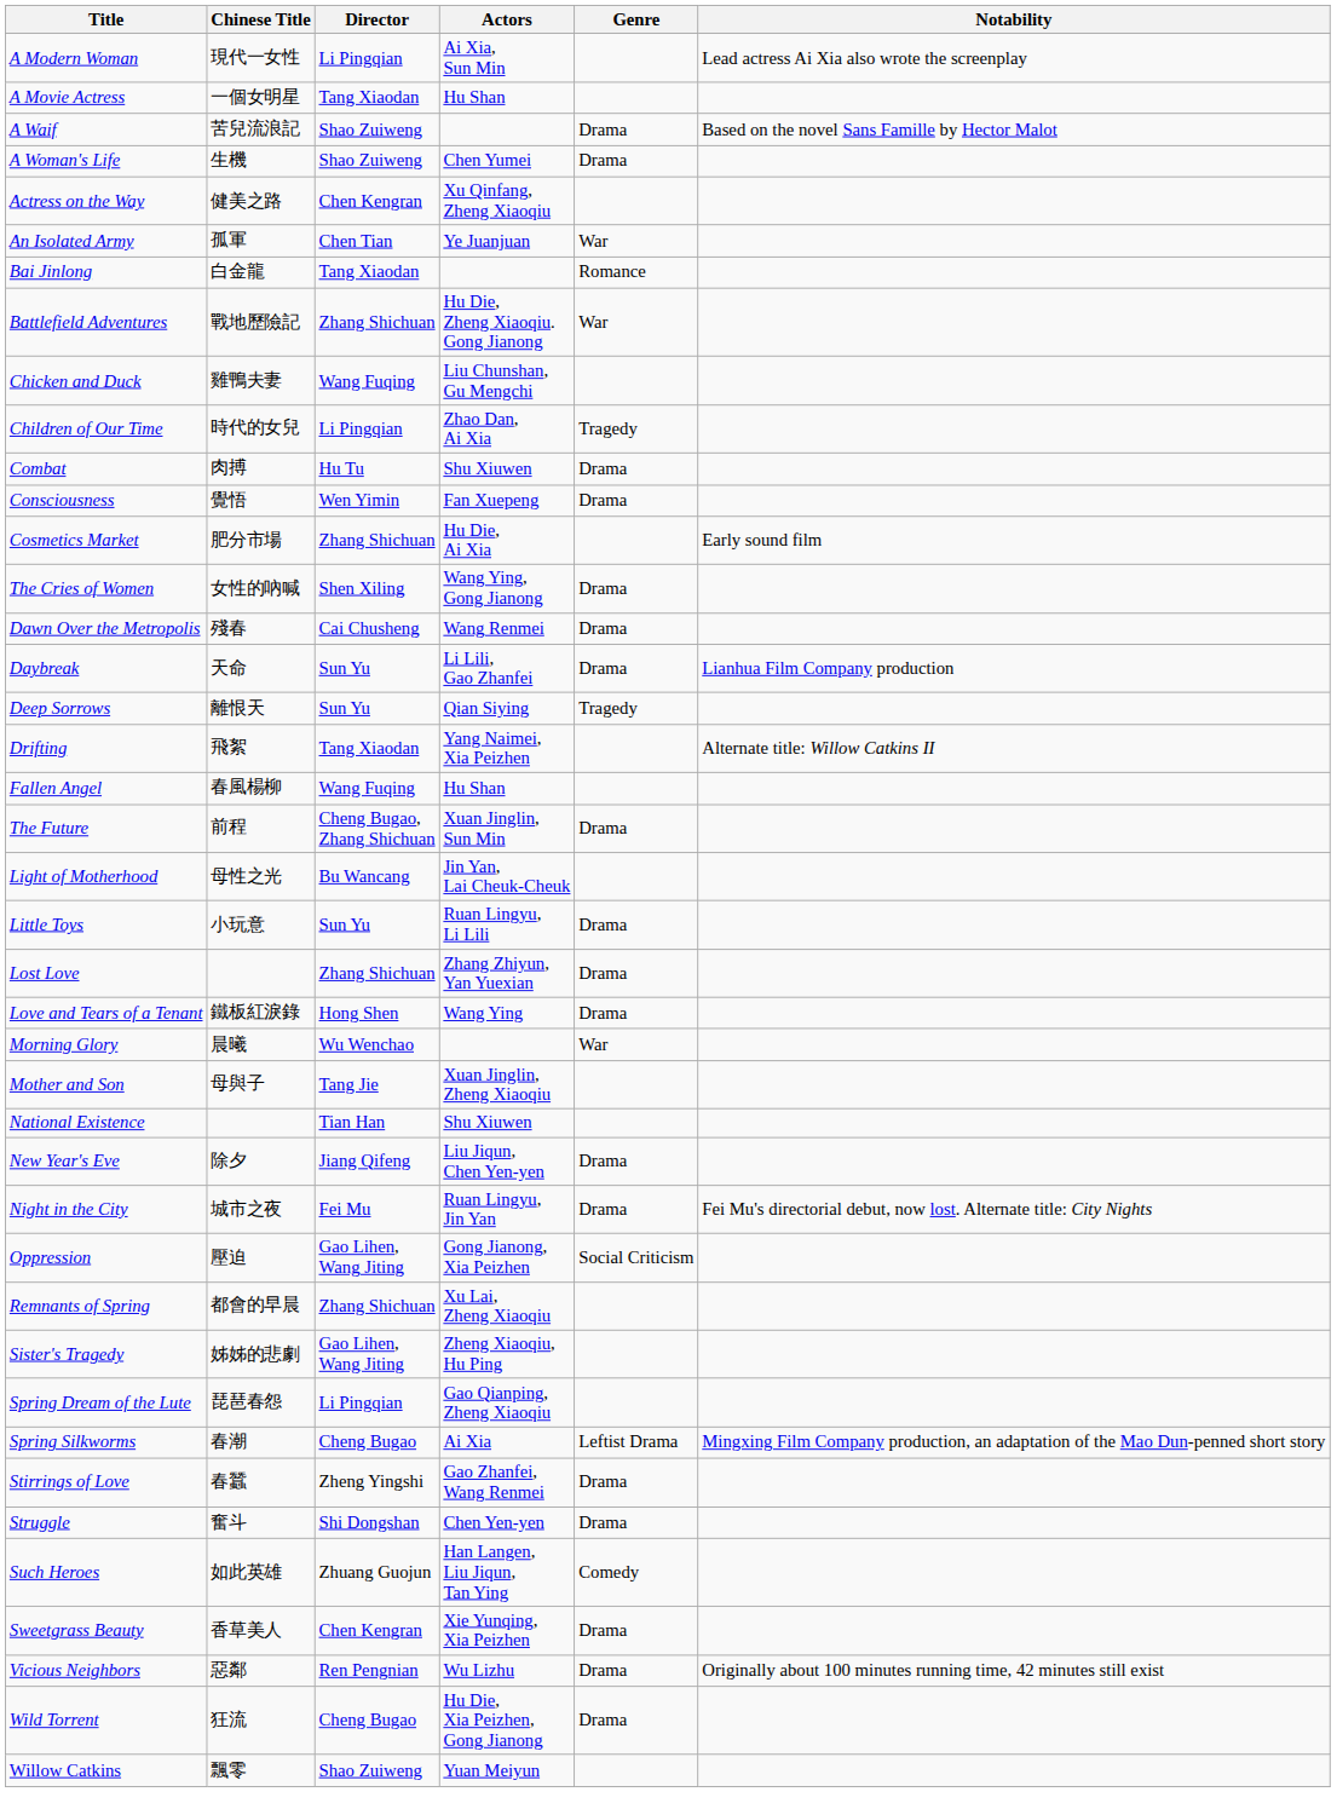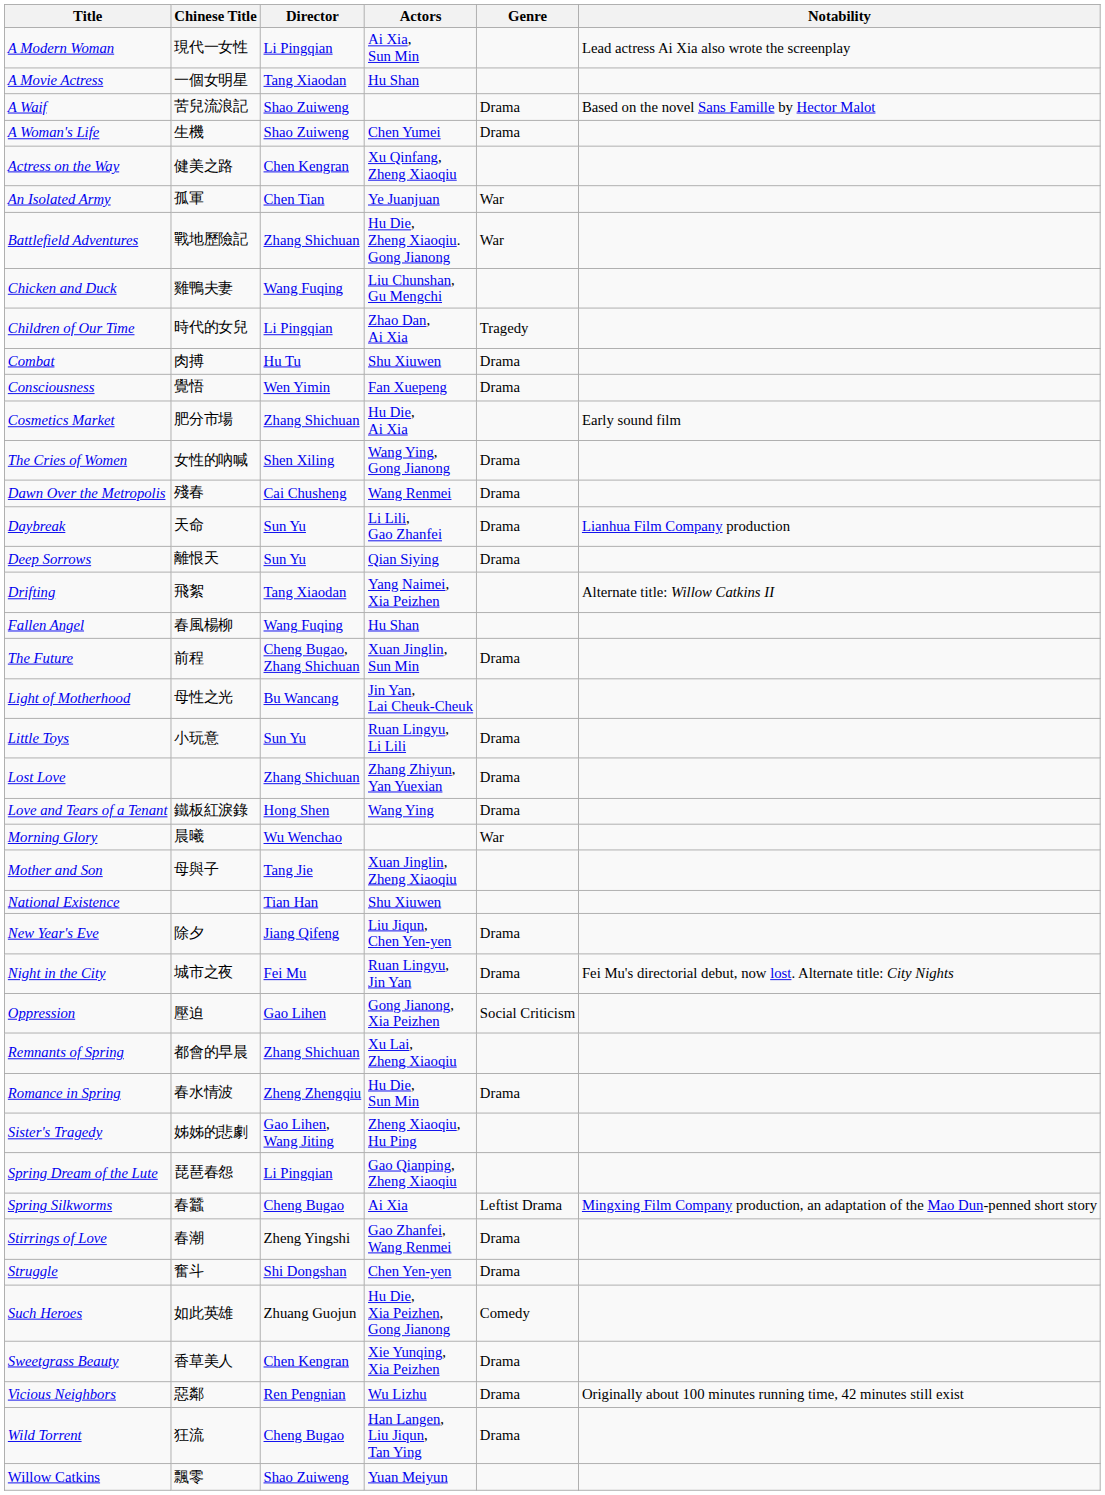- row: Bai Jinlong | 白金龍 | Tang Xiaodan | Romance
Deep Sorrows | Genre: Tragedy -> Drama
Oppression | Director: Gao Lihen, Wang Jiting -> Gao Lihen
+ row: Romance in Spring | 春水情波 | Zheng Zhengqiu | Hu Die, Sun Min | Drama
Spring Silkworms | Chinese Title: 春潮 -> 春蠶
Stirrings of Love | Chinese Title: 春蠶 -> 春潮
Such Heroes | Actors: Han Langen, Liu Jiqun, Tan Ying -> Hu Die, Xia Peizhen, Gong Jianong
Wild Torrent | Actors: Hu Die, Xia Peizhen, Gong Jianong -> Han Langen, Liu Jiqun, Tan Ying
